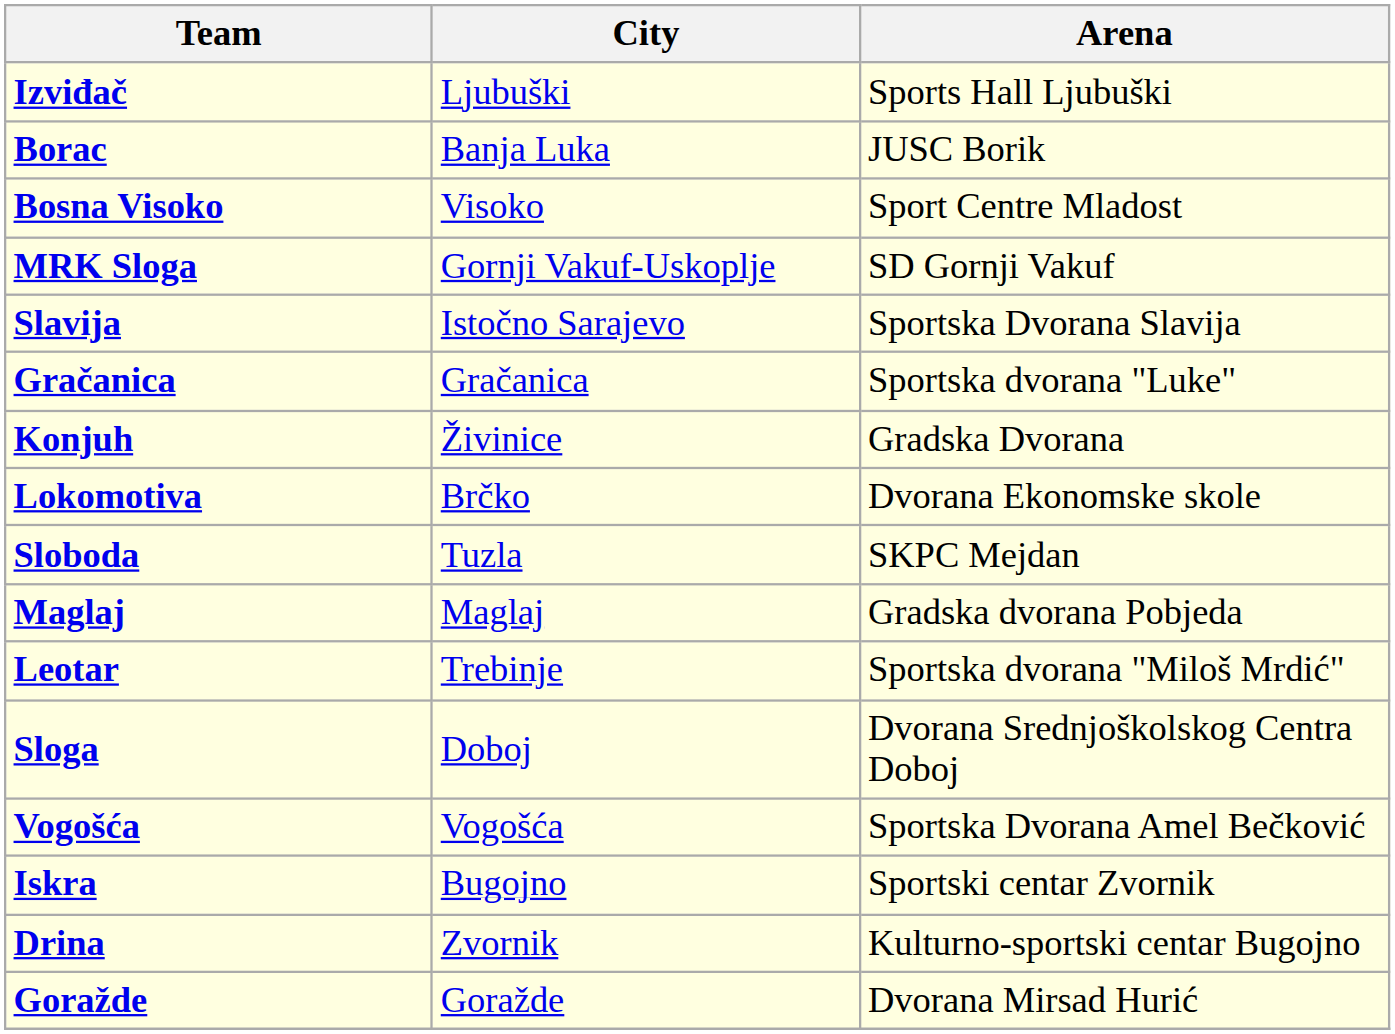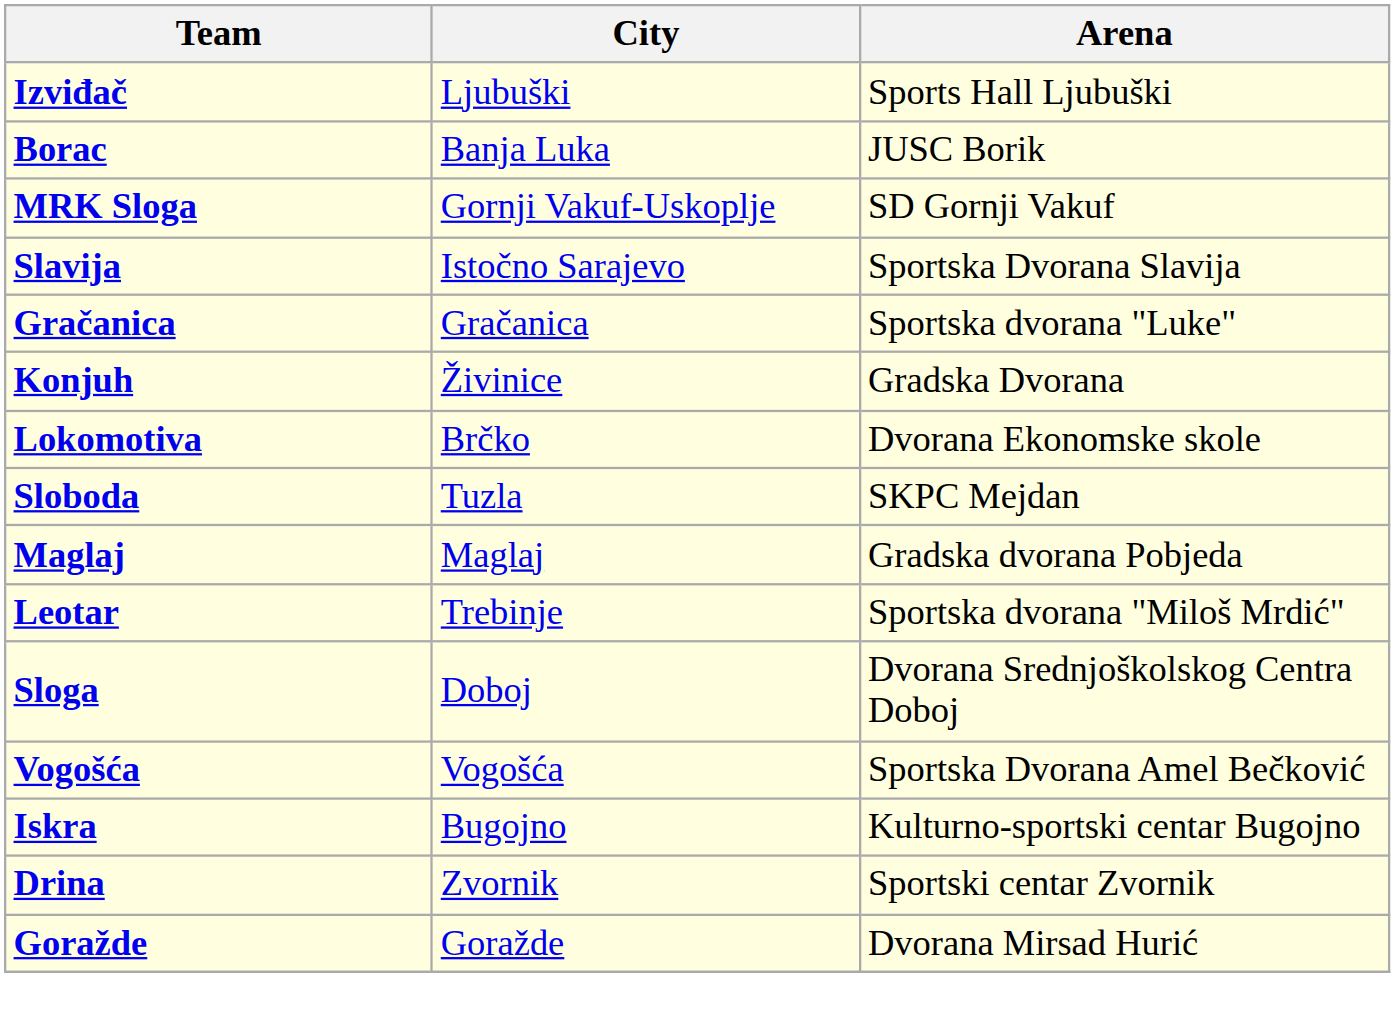- row: Bosna Visoko | Visoko | Sport Centre Mladost
Iskra | Arena: Sportski centar Zvornik -> Kulturno-sportski centar Bugojno
Drina | Arena: Kulturno-sportski centar Bugojno -> Sportski centar Zvornik
